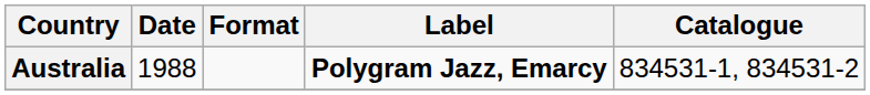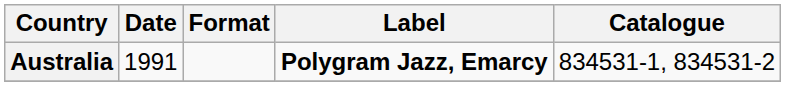Australia | Date: 1988 -> 1991
